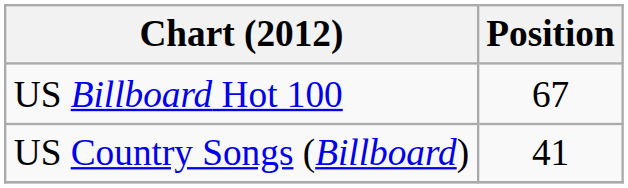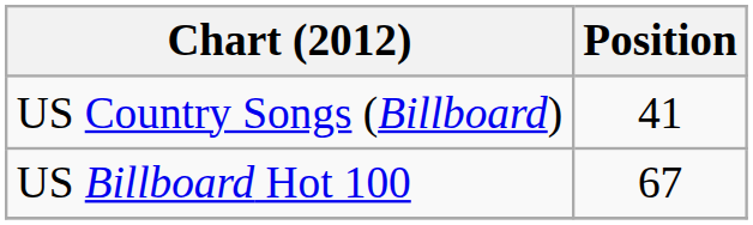rows swapped: US Billboard Hot 100 <-> US Country Songs (Billboard)
